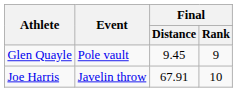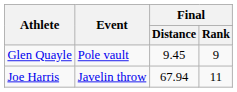Joe Harris | Final / Distance: 67.91 -> 67.94
Joe Harris | Final / Rank: 10 -> 11
